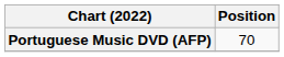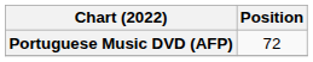Portuguese Music DVD (AFP) | Position: 70 -> 72
